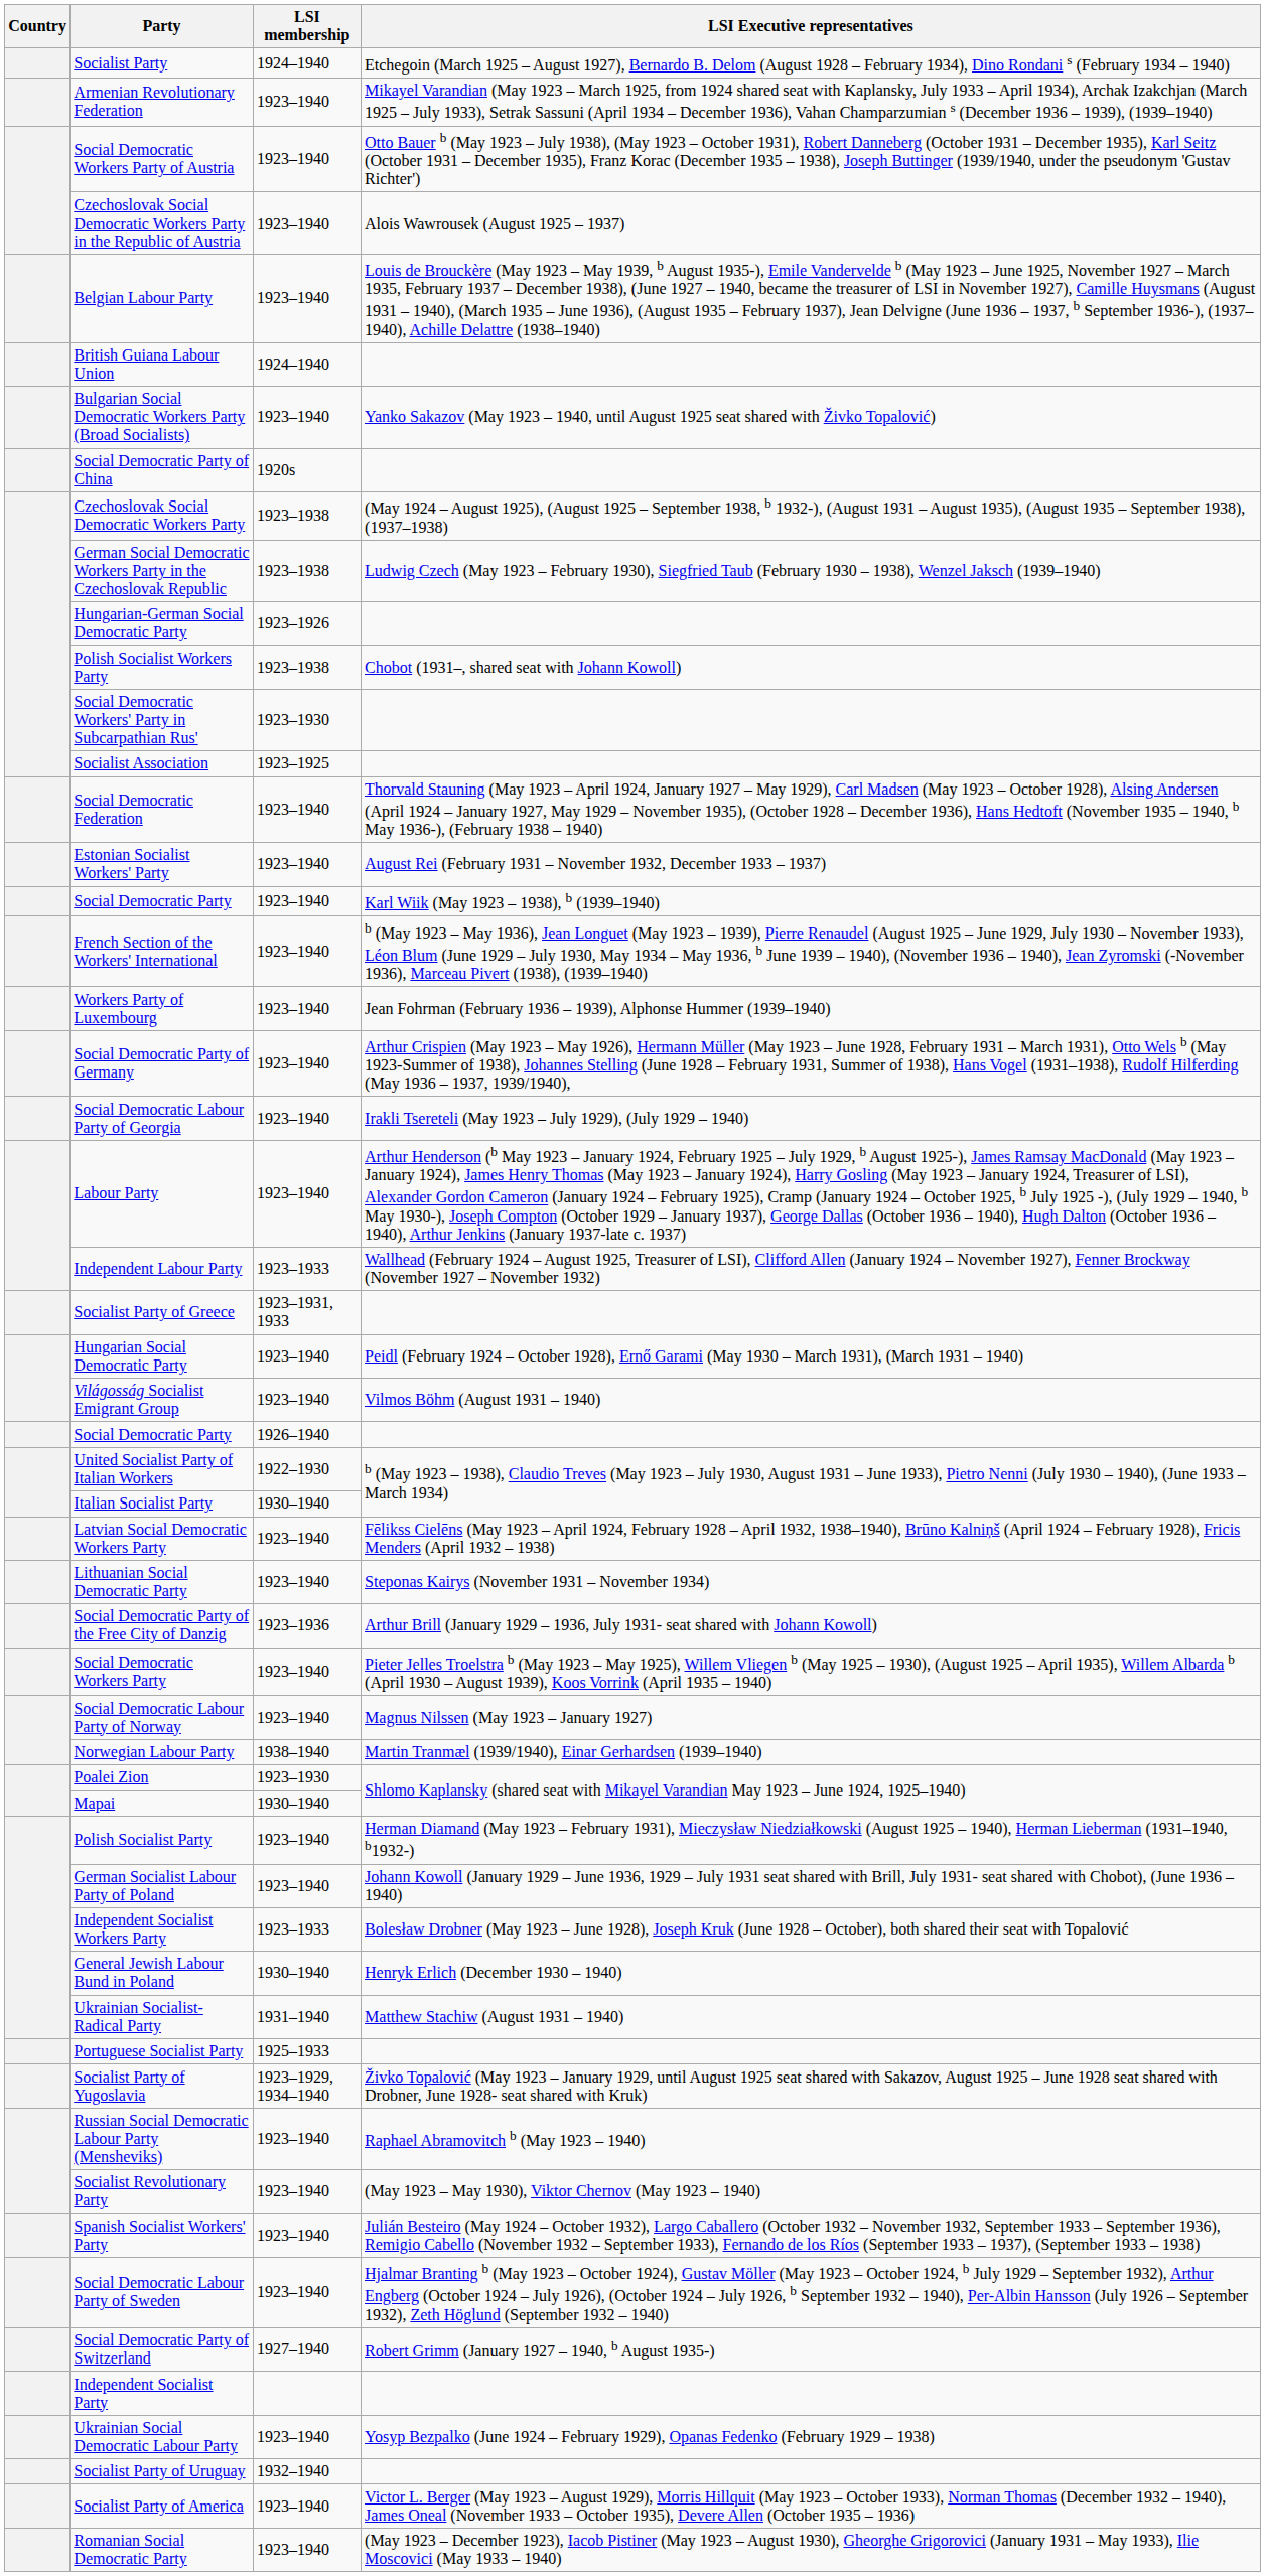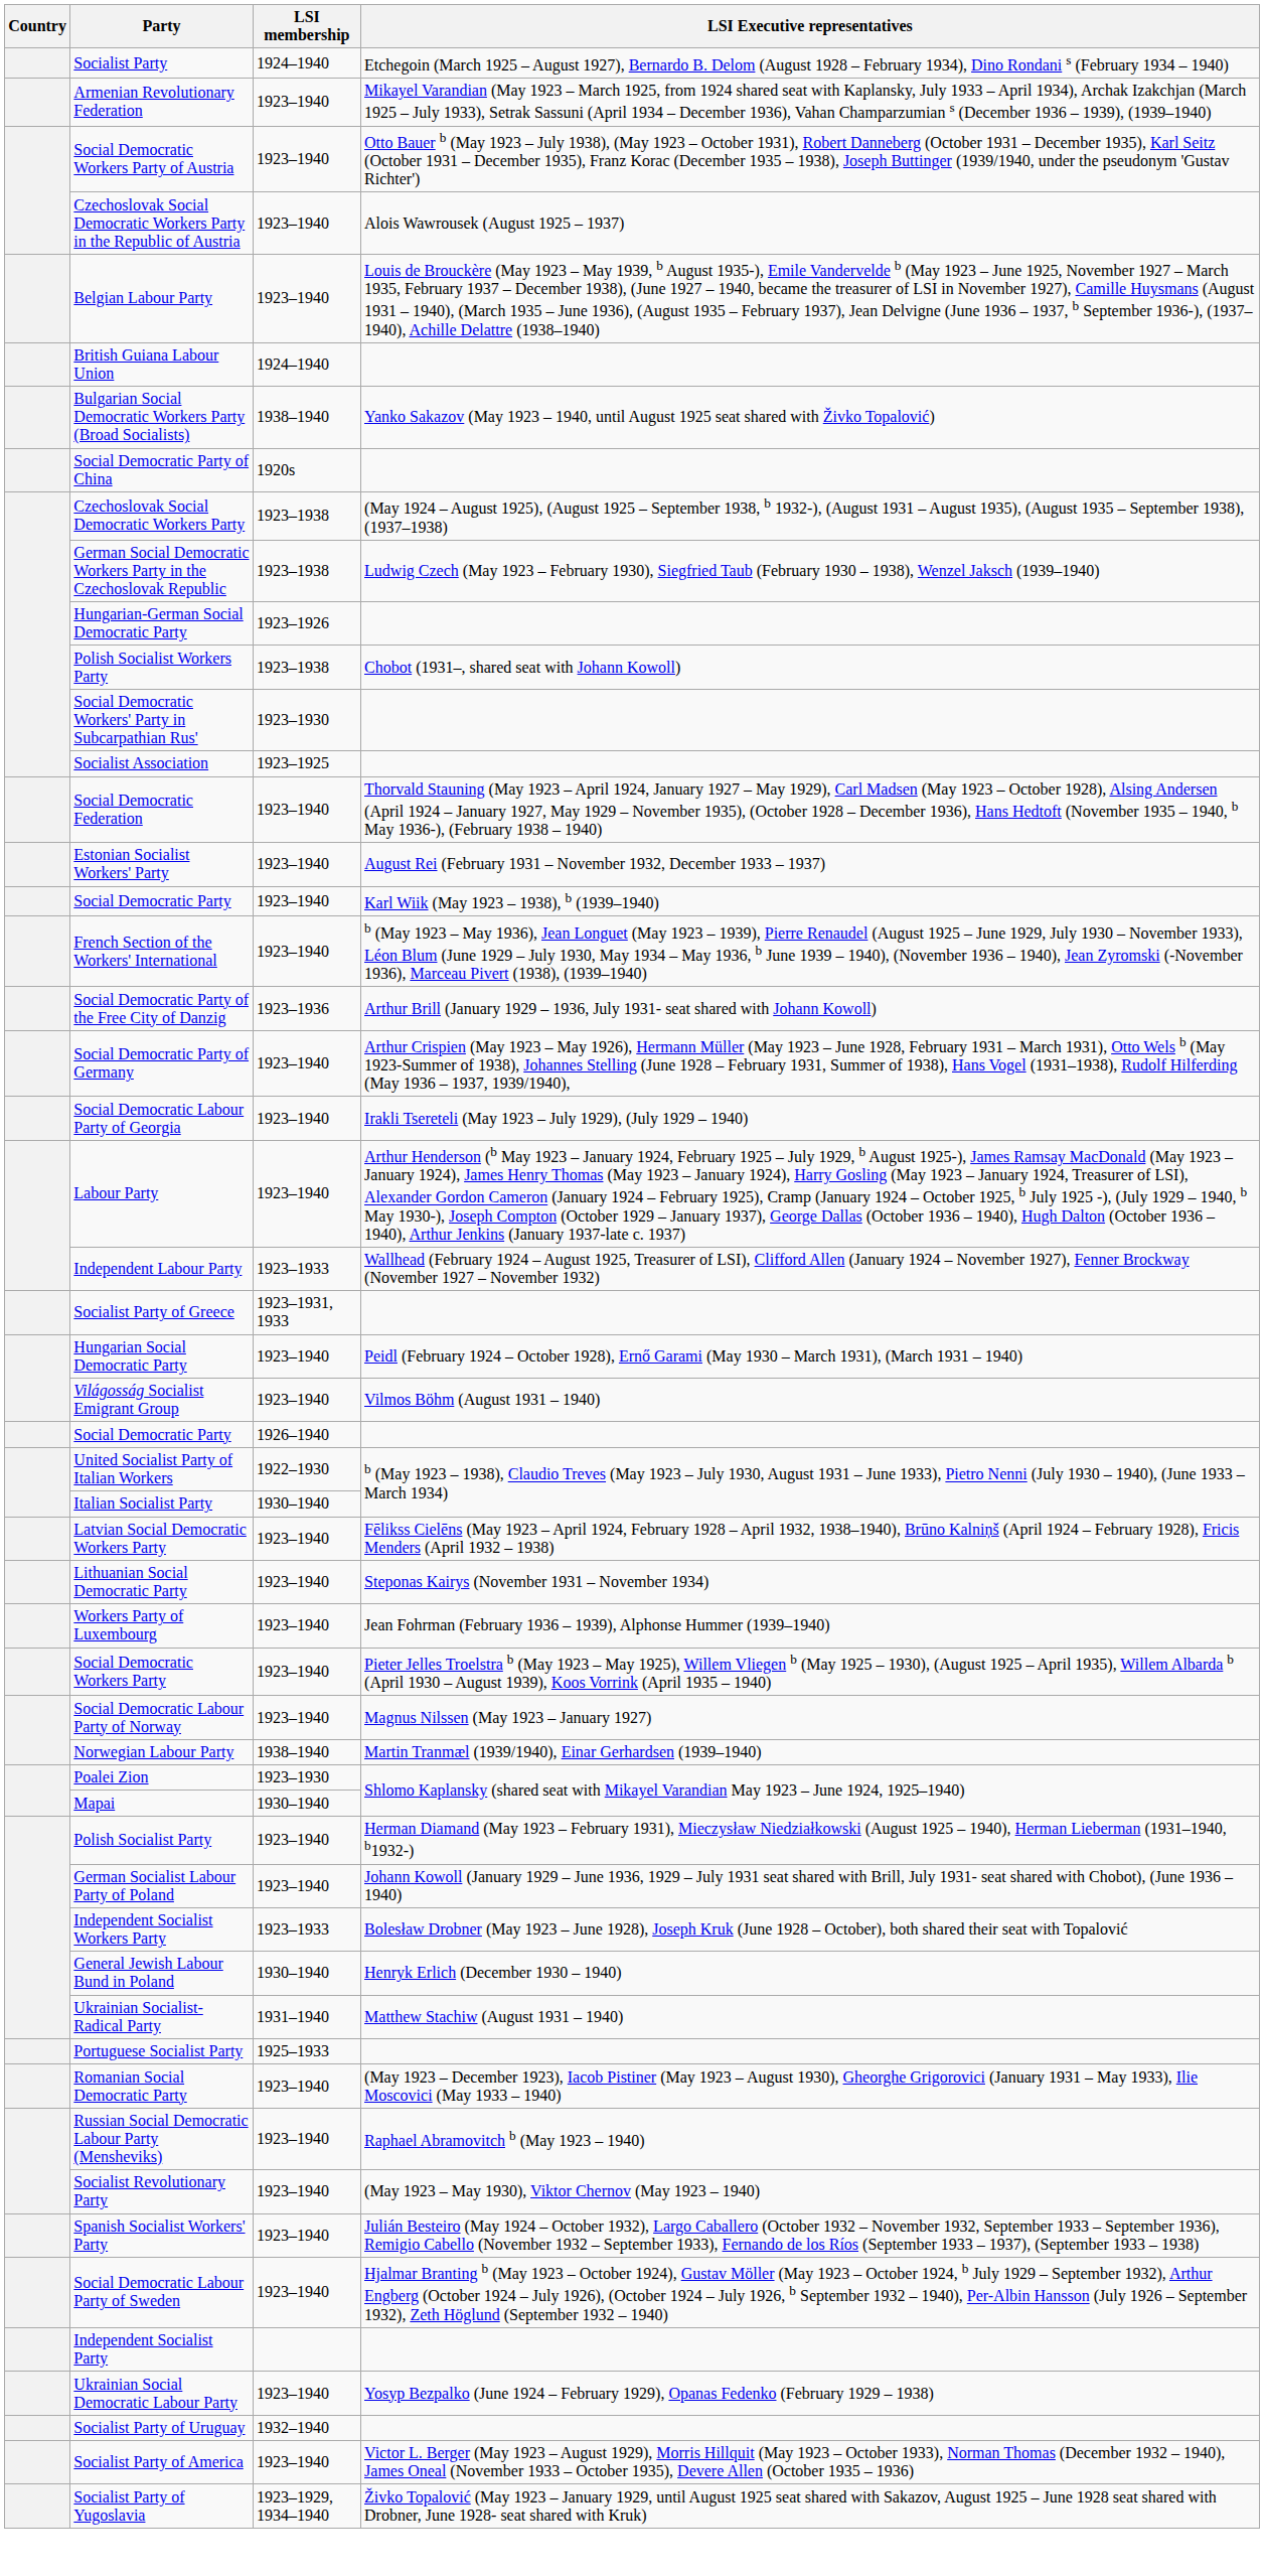Bulgarian Social Democratic Workers Party (Broad Socialists) | LSI membership: 1923–1940 -> 1938–1940
rows swapped: Social Democratic Party of the Free City of Danzig <-> Workers Party of Luxembourg
rows swapped: Romanian Social Democratic Party <-> Socialist Party of Yugoslavia
- row: Social Democratic Party of Switzerland | 1927–1940 | Robert Grimm (January 1927 – 1940, b August 1935-)
